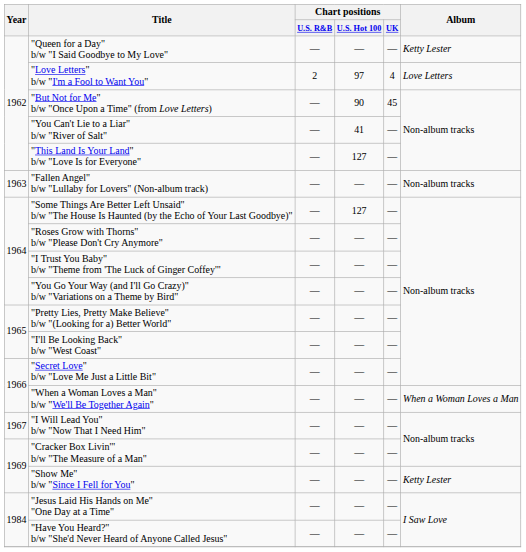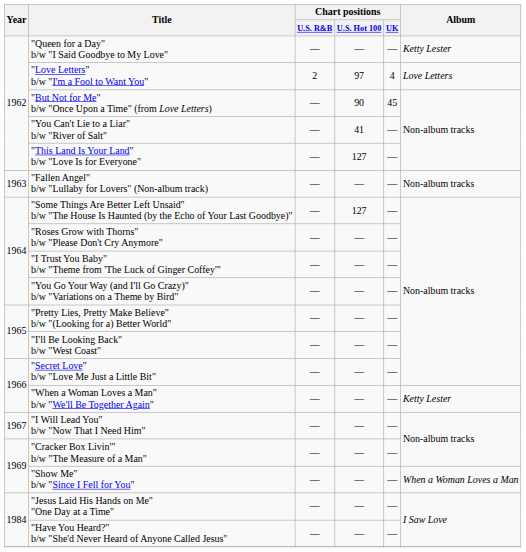"When a Woman Loves a Man" b/w "We'll Be Together Again" | Album: When a Woman Loves a Man -> Ketty Lester
"Show Me" b/w "Since I Fell for You" | Album: Ketty Lester -> When a Woman Loves a Man
